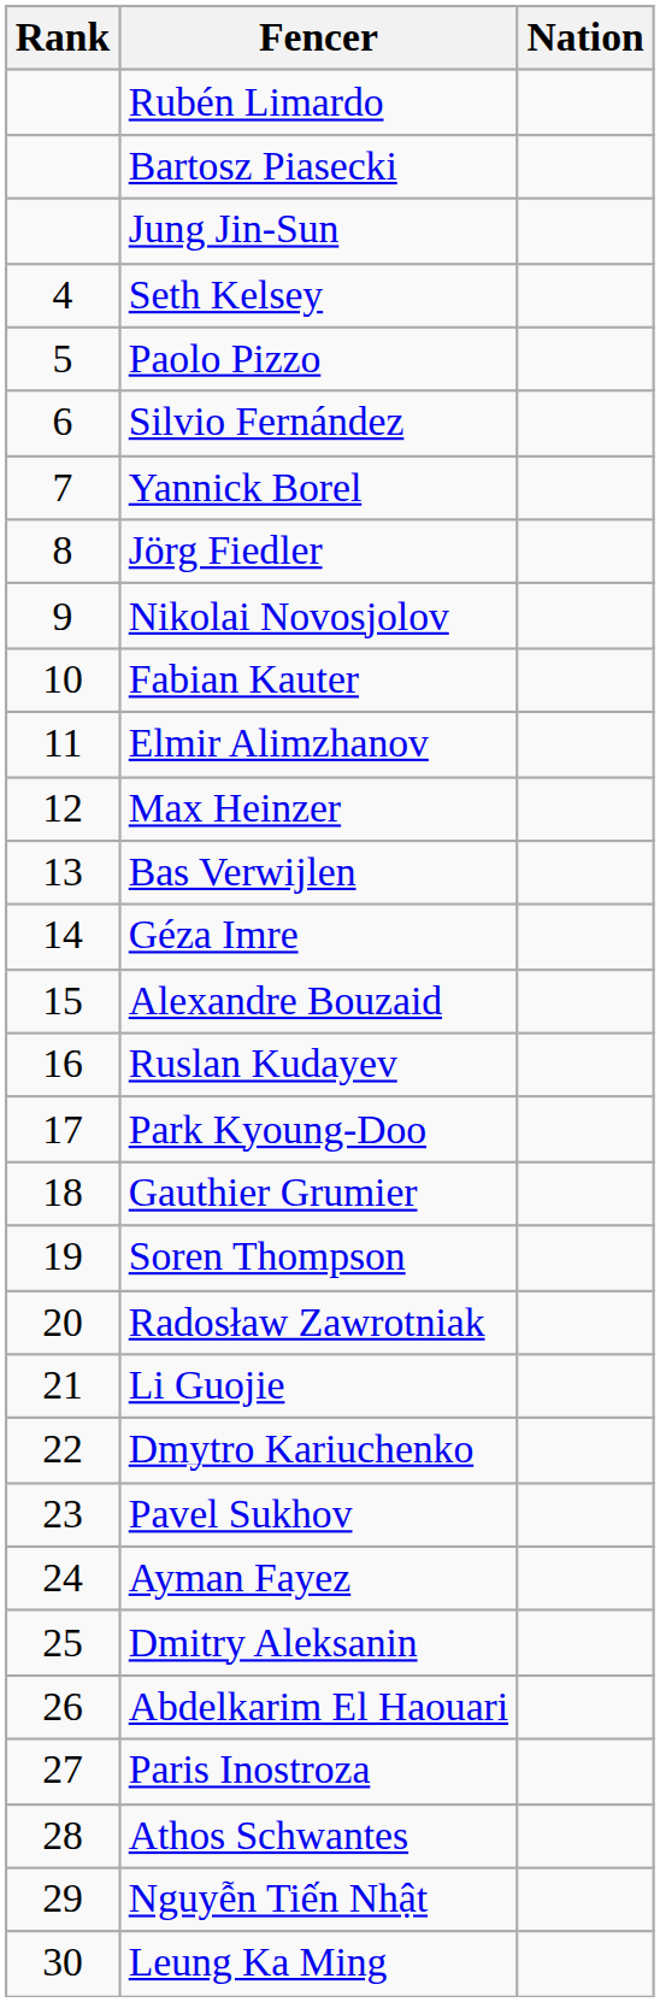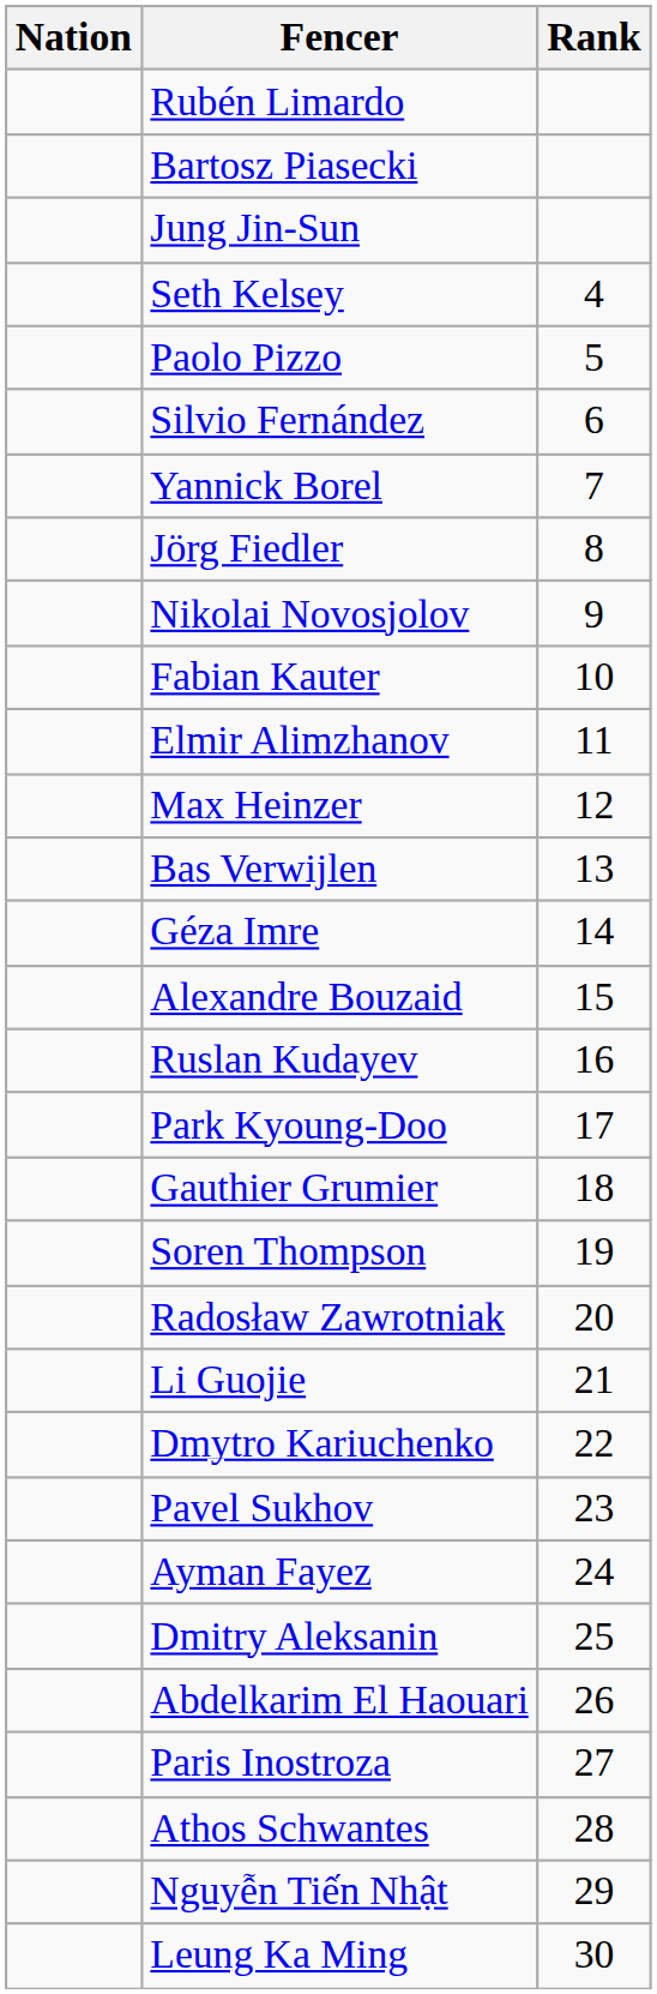columns swapped: Rank <-> Nation
